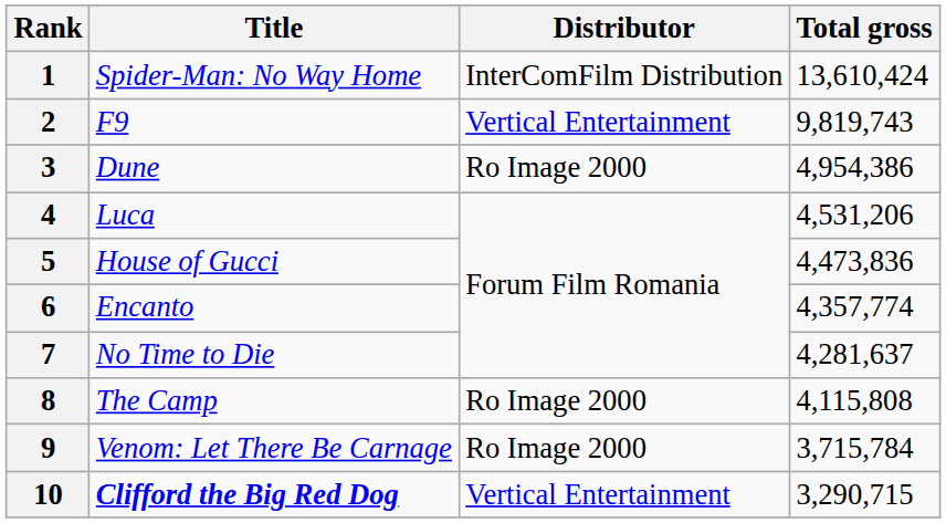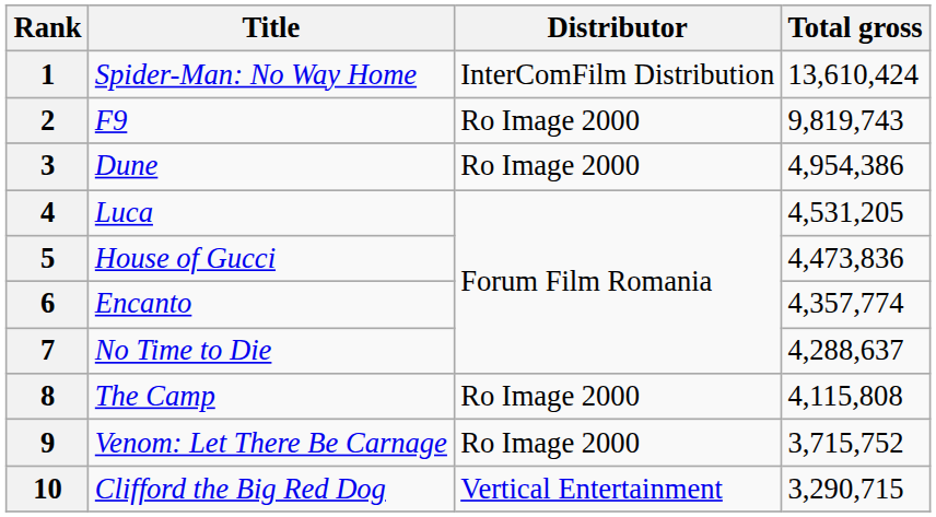2 | Distributor: Vertical Entertainment -> Ro Image 2000
4 | Total gross: 4,531,206 -> 4,531,205
7 | Total gross: 4,281,637 -> 4,288,637
9 | Total gross: 3,715,784 -> 3,715,752
10 | Title: bold -> normal
